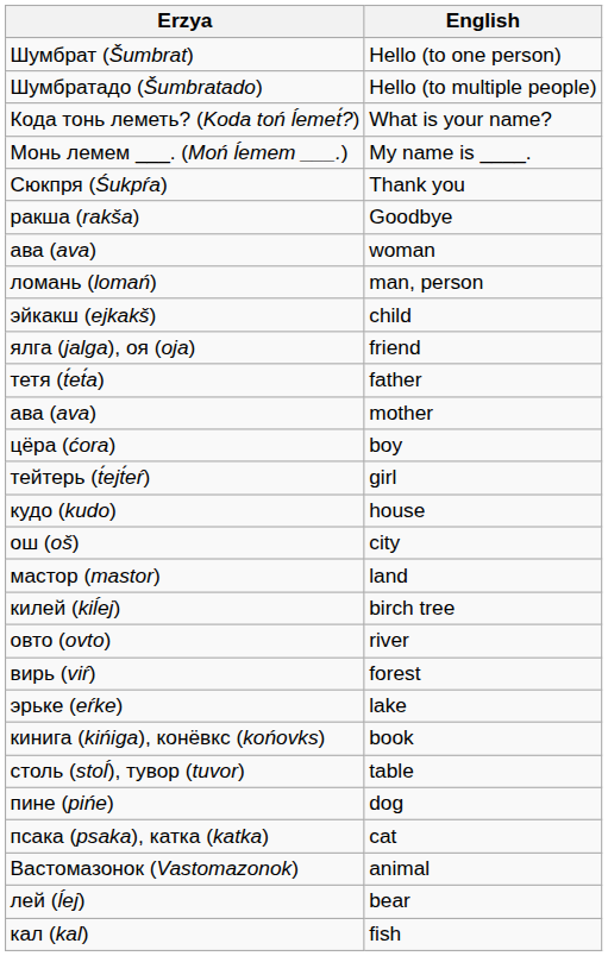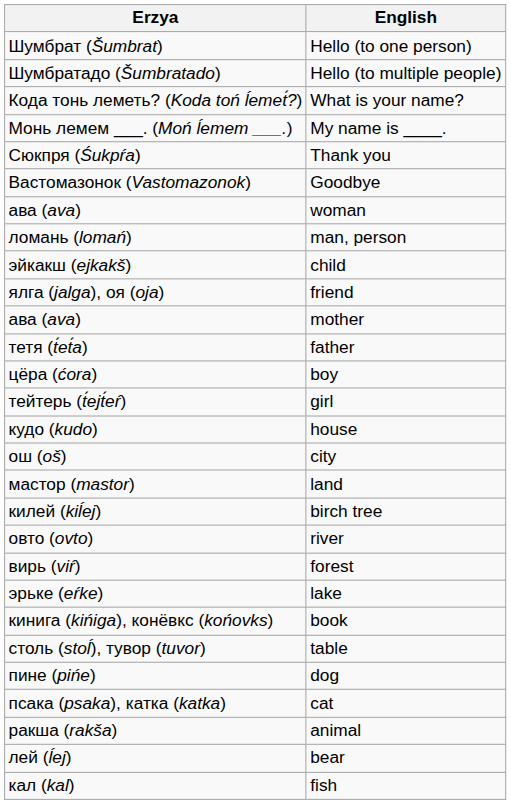Goodbye | Erzya: ракша (rakša) -> Вастомазонок (Vastomazonok)
rows swapped: father <-> mother
animal | Erzya: Вастомазонок (Vastomazonok) -> ракша (rakša)
